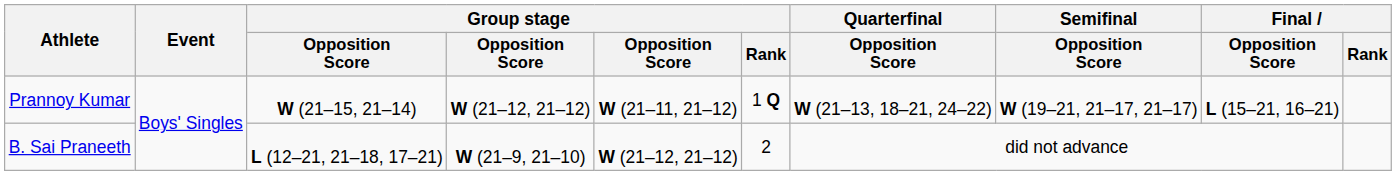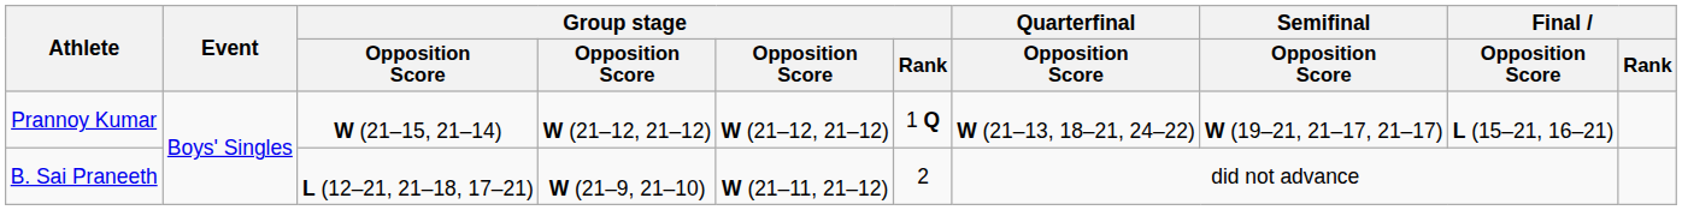Prannoy Kumar | column 5: W (21–11, 21–12) -> W (21–12, 21–12)
B. Sai Praneeth | column 5: W (21–12, 21–12) -> W (21–11, 21–12)
